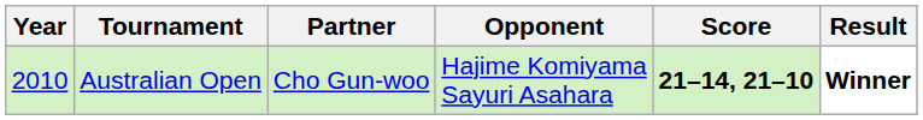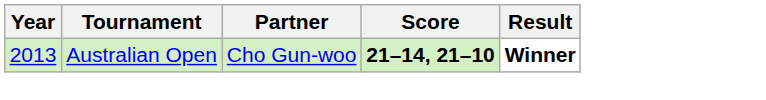- column: Opponent | Hajime Komiyama Sayuri Asahara
Australian Open | Year: 2010 -> 2013
